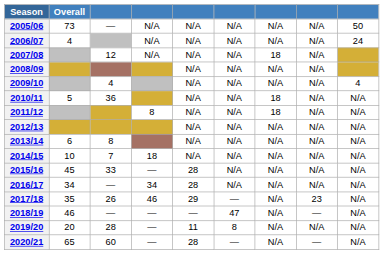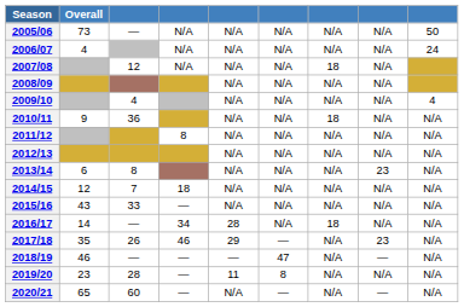2010/11 | Overall: 5 -> 9
2011/12 | column 7: 18 -> N/A
2013/14 | column 8: N/A -> 23
2014/15 | Overall: 10 -> 12
2015/16 | Overall: 45 -> 43
2015/16 | column 5: 28 -> N/A
2016/17 | Overall: 34 -> 14
2016/17 | column 7: N/A -> 18
2019/20 | Overall: 20 -> 23
2020/21 | column 5: 28 -> N/A
